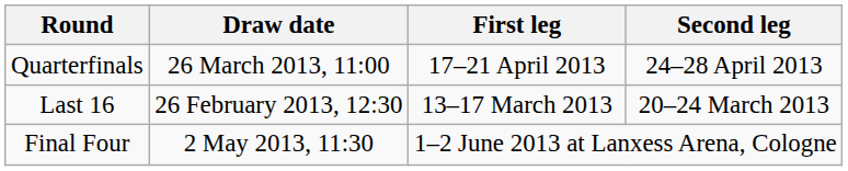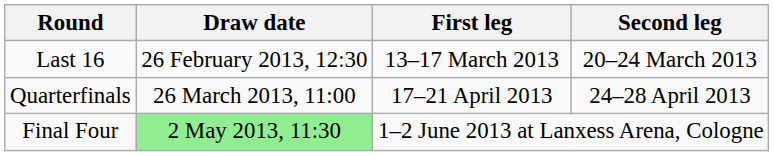rows swapped: Last 16 <-> Quarterfinals
Final Four | Draw date: no background -> lightgreen background
